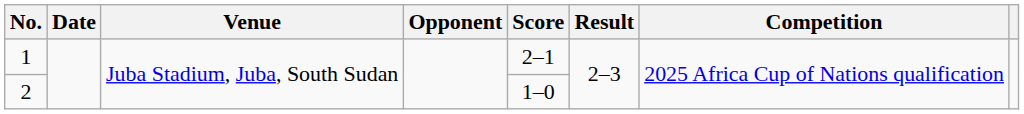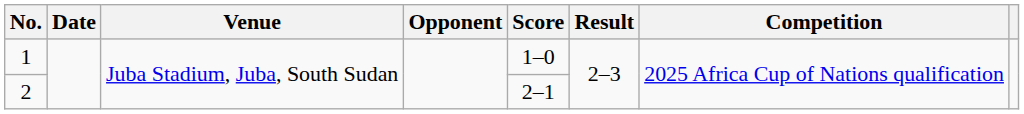1 | Score: 2–1 -> 1–0
2 | Score: 1–0 -> 2–1
